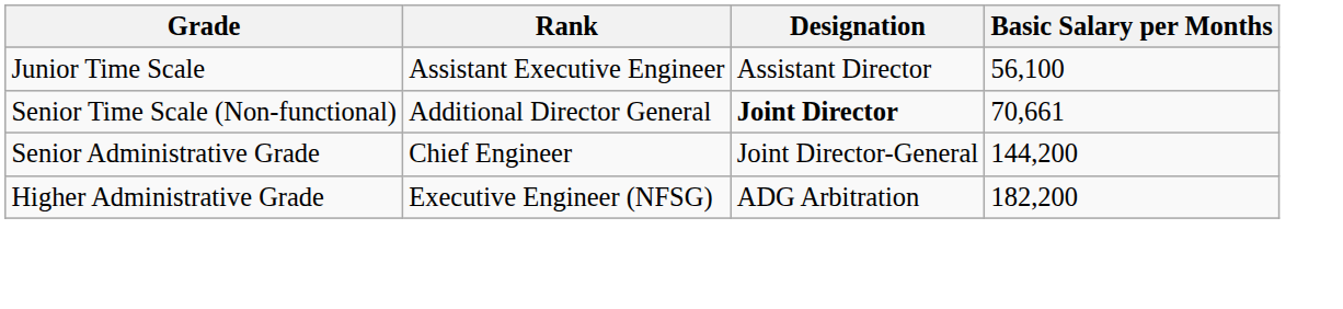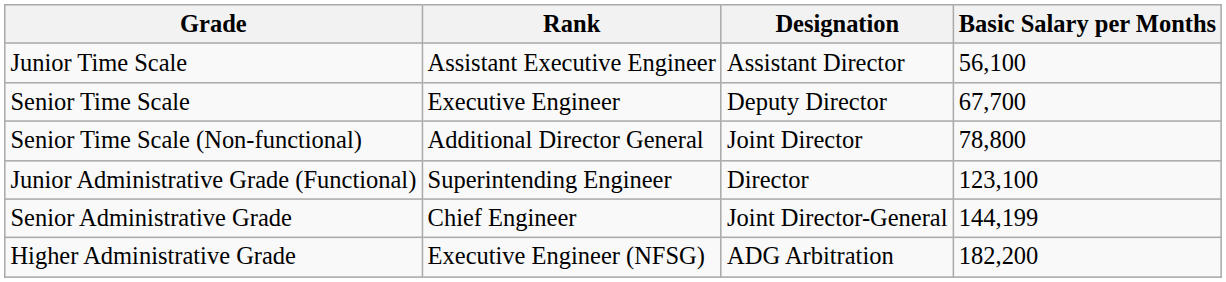+ row: Senior Time Scale | Executive Engineer | Deputy Director | 67,700
Senior Time Scale (Non-functional) | Designation: bold -> normal
Senior Time Scale (Non-functional) | Basic Salary per Months: 70,661 -> 78,800
+ row: Junior Administrative Grade (Functional) | Superintending Engineer | Director | 123,100
Senior Administrative Grade | Basic Salary per Months: 144,200 -> 144,199
